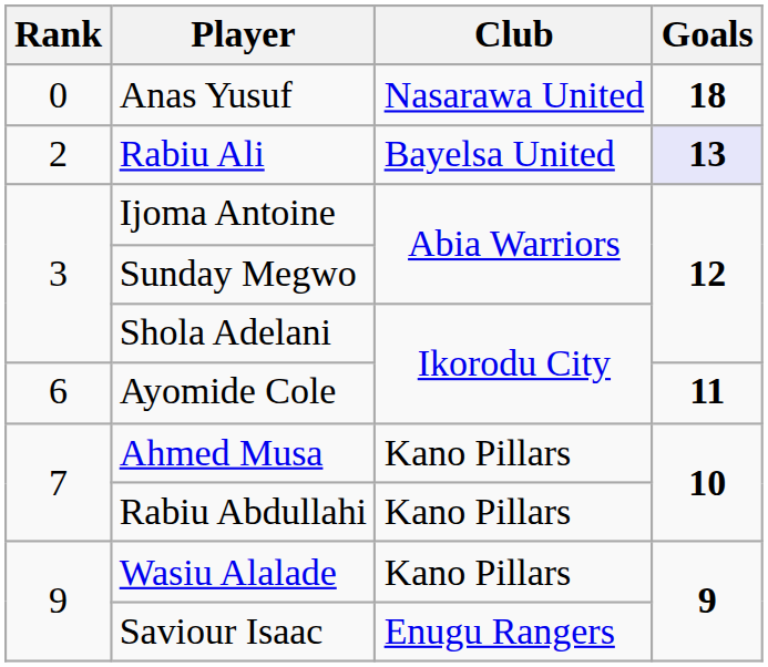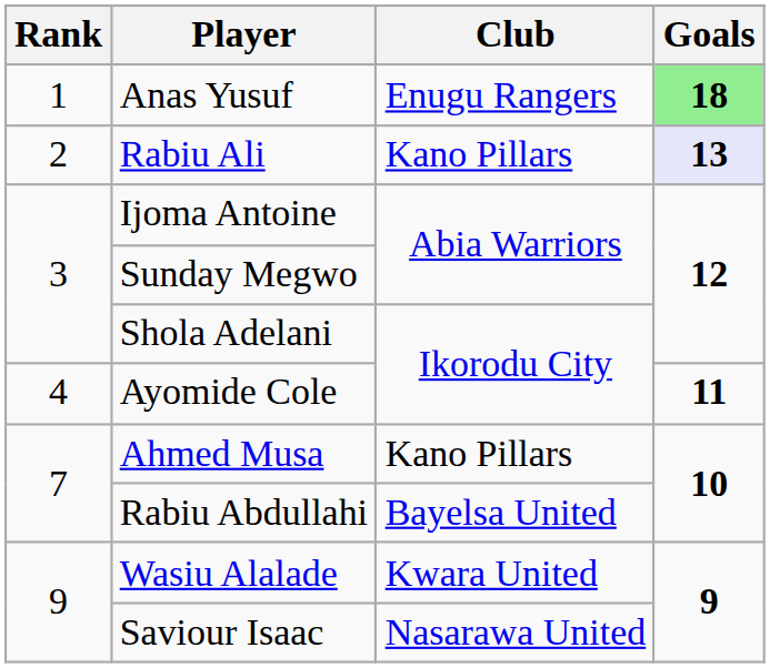Anas Yusuf | Rank: 0 -> 1
Anas Yusuf | Club: Nasarawa United -> Enugu Rangers
Anas Yusuf | Goals: no background -> lightgreen background
Rabiu Ali | Club: Bayelsa United -> Kano Pillars
Ayomide Cole | Rank: 6 -> 4
Rabiu Abdullahi | Club: Kano Pillars -> Bayelsa United
Wasiu Alalade | Club: Kano Pillars -> Kwara United
Saviour Isaac | Club: Enugu Rangers -> Nasarawa United
